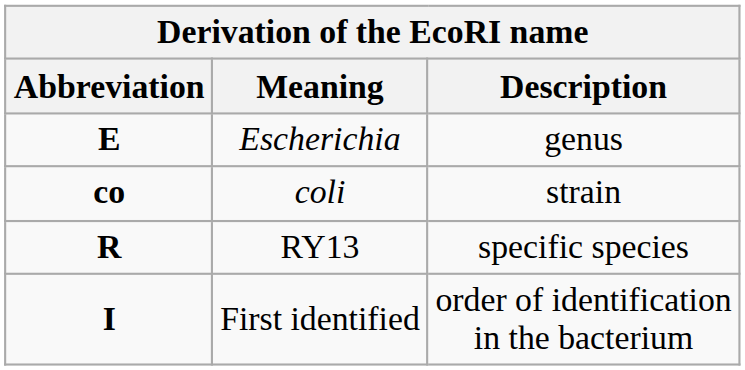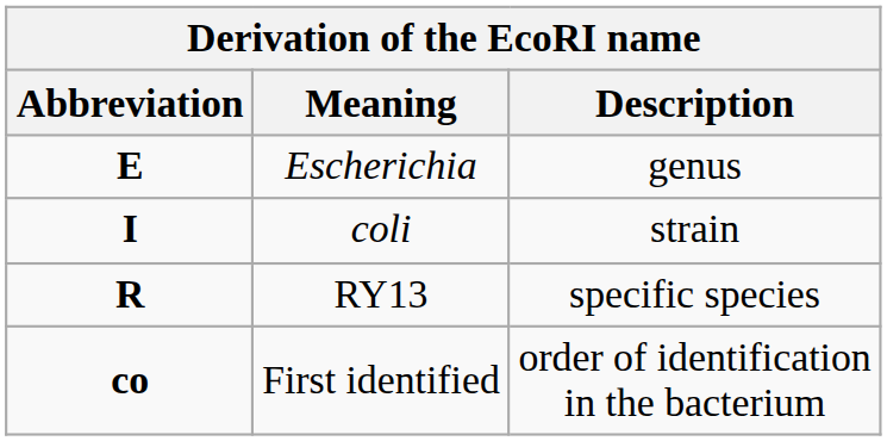coli | Abbreviation: co -> I
First identified | Abbreviation: I -> co
